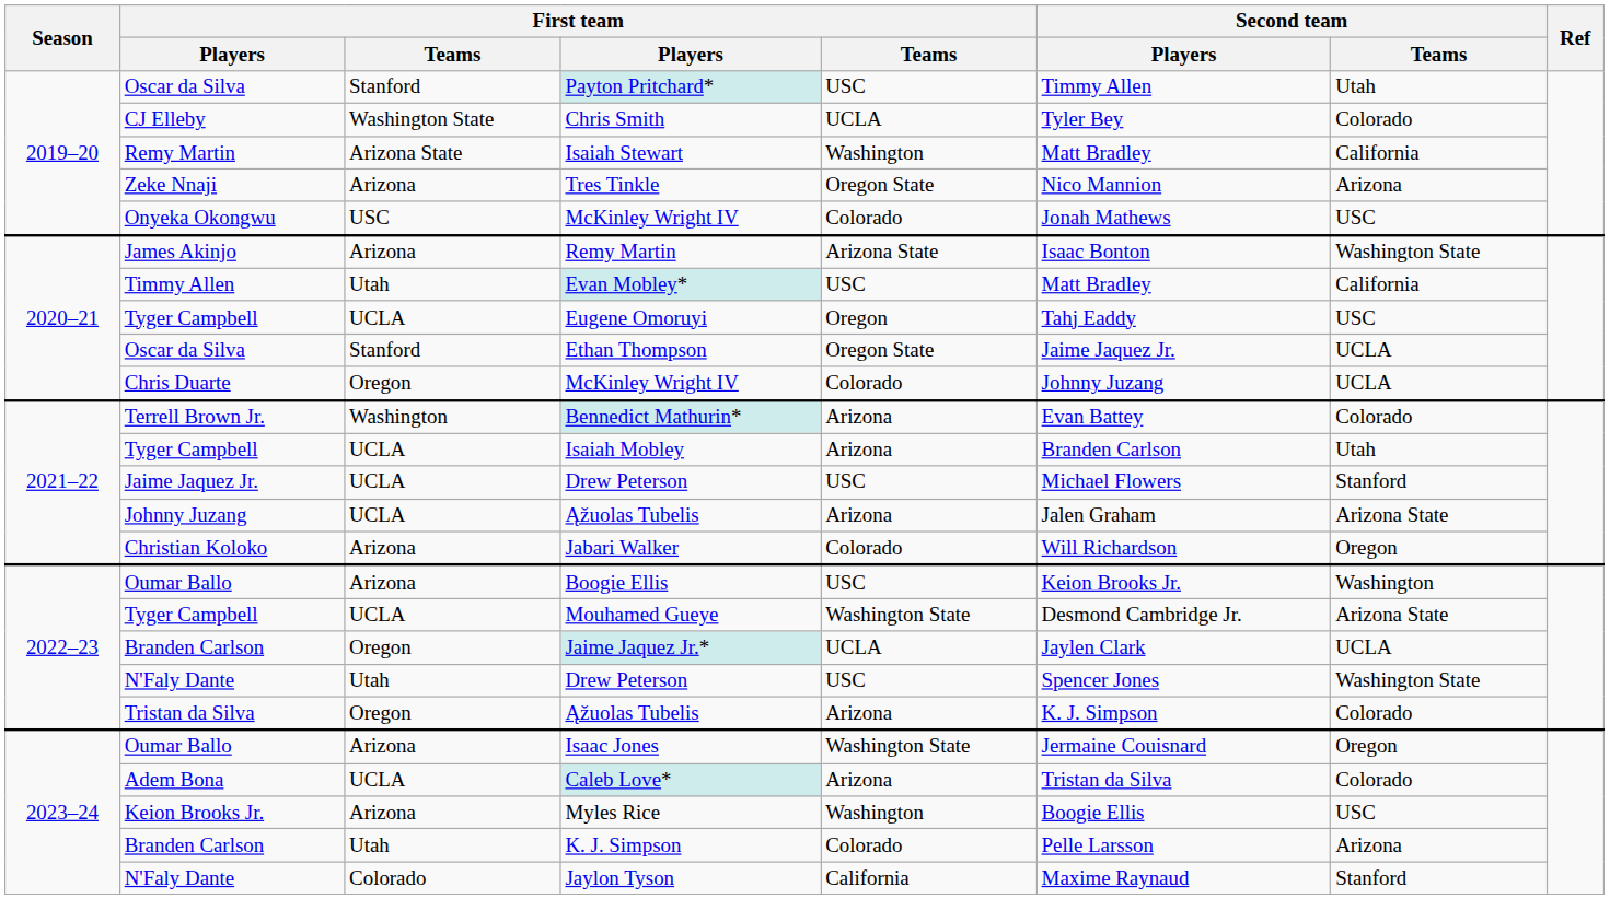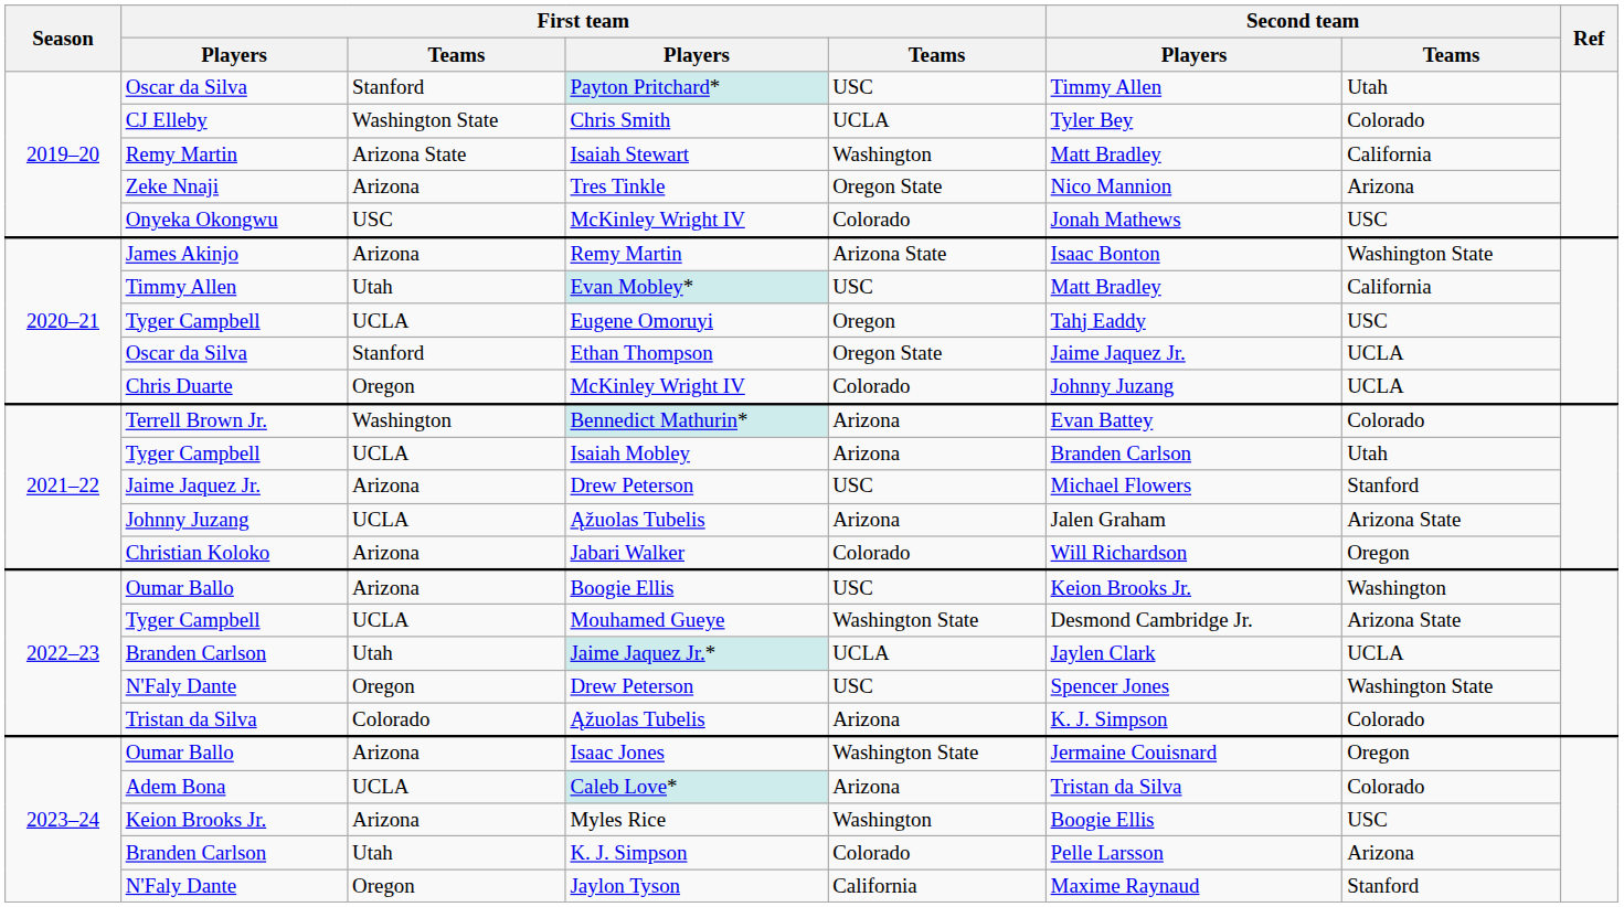Jaime Jaquez Jr. / Drew Peterson | column 3: UCLA -> Arizona
Jaime Jaquez Jr.* | column 3: Oregon -> Utah
N'Faly Dante / Drew Peterson | column 3: Utah -> Oregon
Tristan da Silva / Ąžuolas Tubelis | column 3: Oregon -> Colorado
Jaylon Tyson | column 3: Colorado -> Oregon
